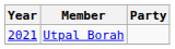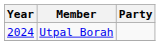Utpal Borah | Year: 2021 -> 2024
